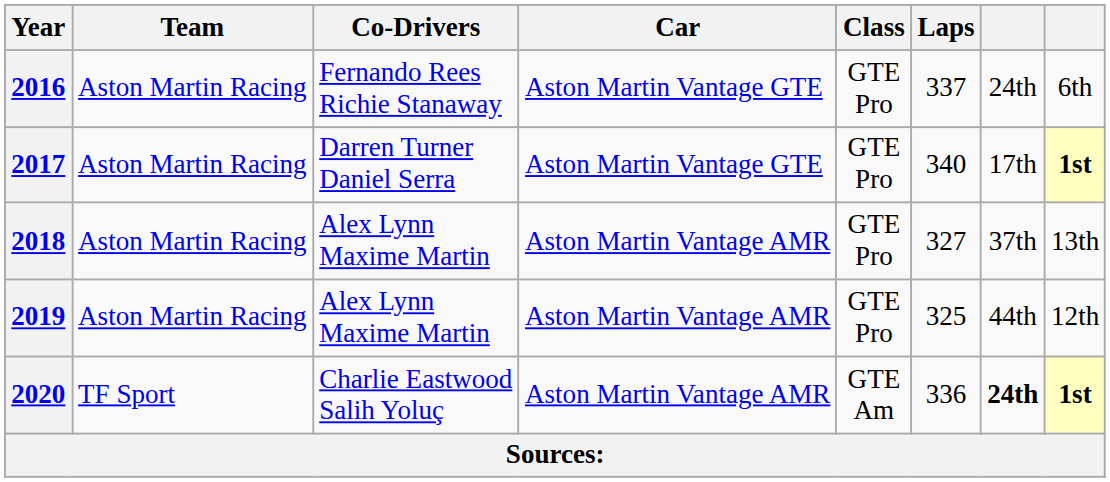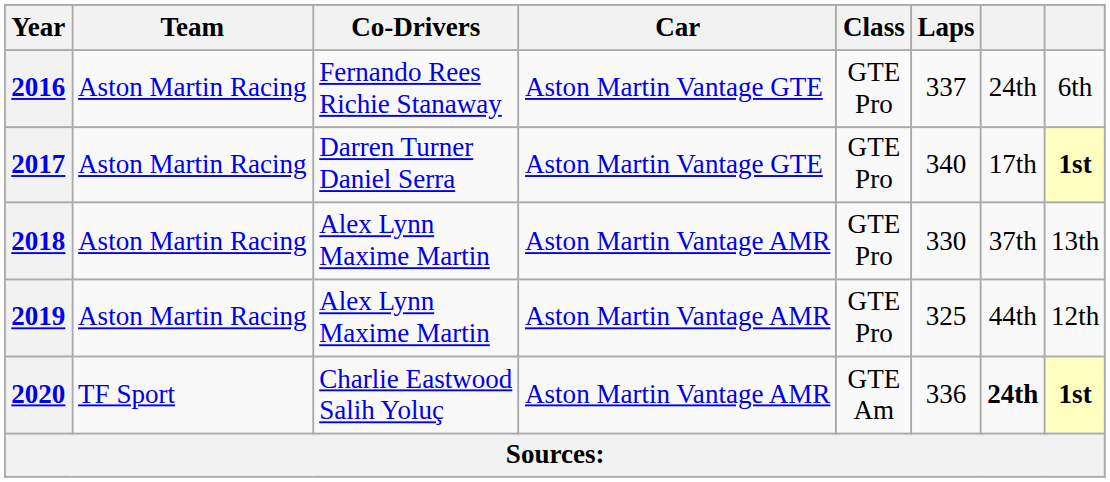2018 | Laps: 327 -> 330
